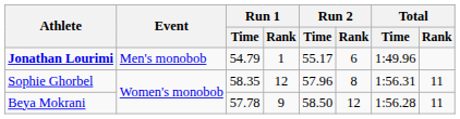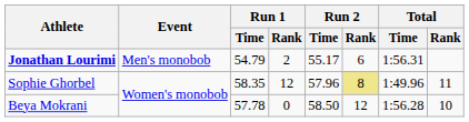Jonathan Lourimi | Run 1 / Rank: 1 -> 2
Jonathan Lourimi | Total / Time: 1:49.96 -> 1:56.31
Sophie Ghorbel | Run 2 / Rank: no background -> khaki background
Sophie Ghorbel | Total / Time: 1:56.31 -> 1:49.96
Beya Mokrani | Run 1 / Rank: 9 -> 0
Beya Mokrani | Total / Rank: 11 -> 10
